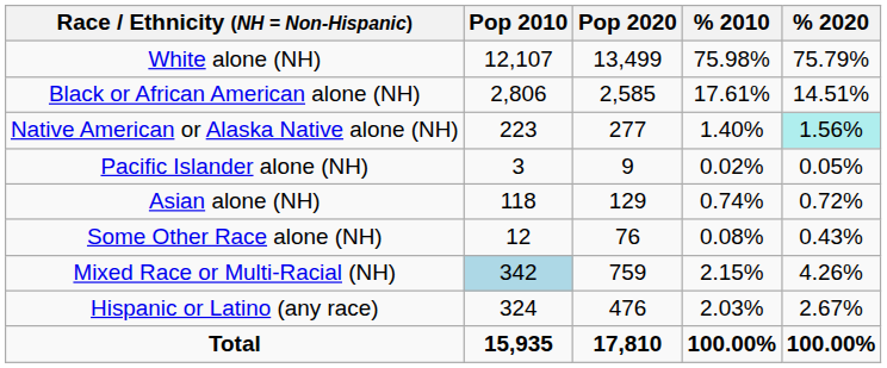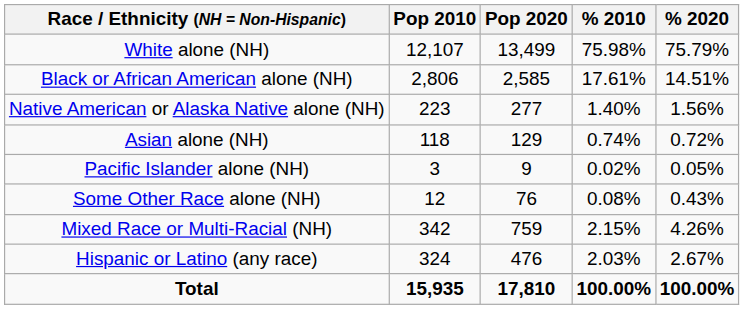Native American or Alaska Native alone (NH) | % 2020: paleturquoise background -> no background
rows swapped: Asian alone (NH) <-> Pacific Islander alone (NH)
Mixed Race or Multi-Racial (NH) | Pop 2010: lightblue background -> no background
